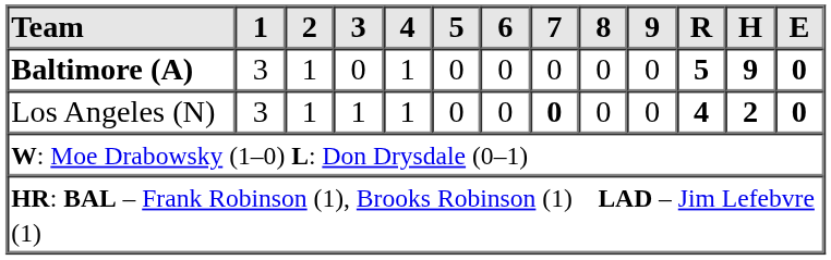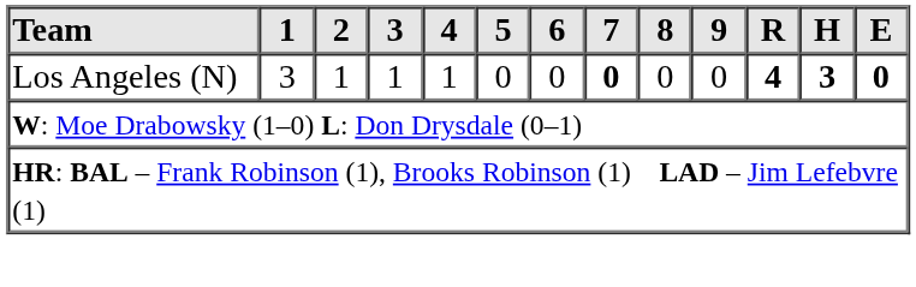- row: Baltimore (A) | 3 | 1 | 0 | 1 | 0 | 0 | 0 | 0 | 0 | 5 | 9 | 0
Los Angeles (N) | H: 2 -> 3
